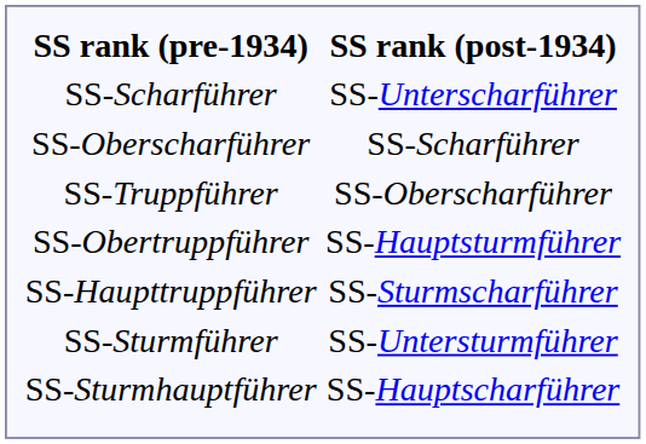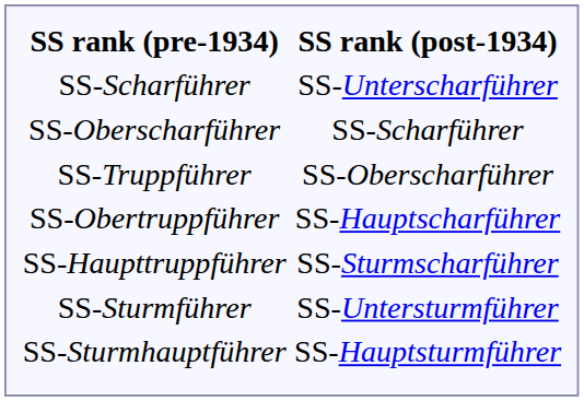SS-Obertruppführer | SS rank (post-1934): SS-Hauptsturmführer -> SS-Hauptscharführer
SS-Sturmhauptführer | SS rank (post-1934): SS-Hauptscharführer -> SS-Hauptsturmführer
